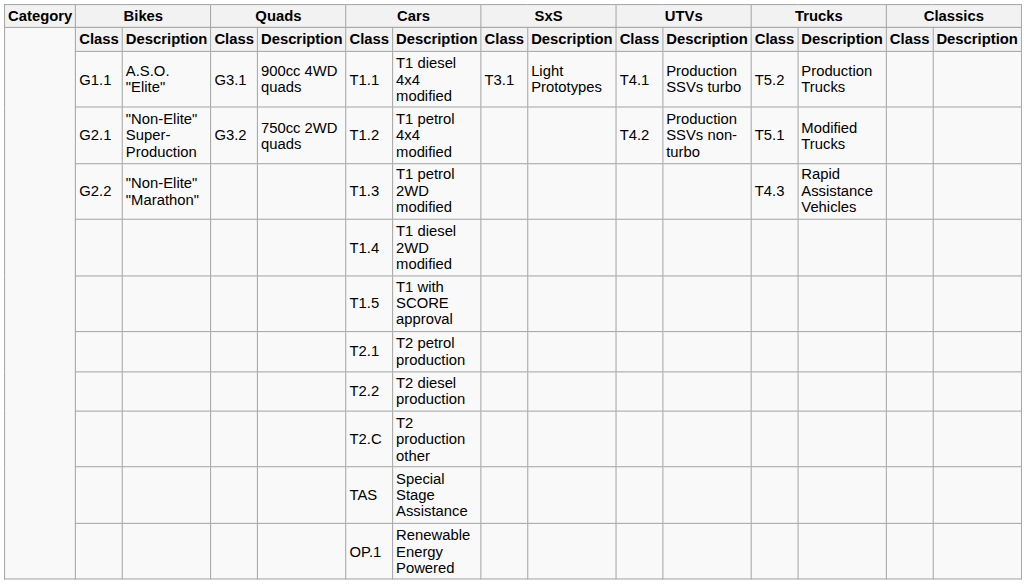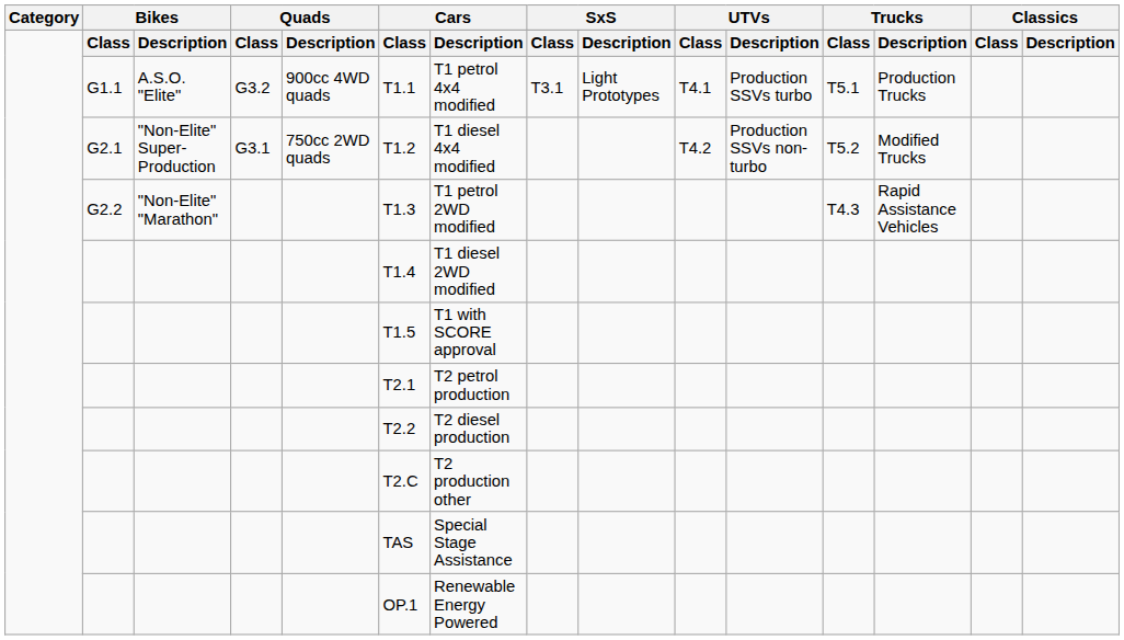G1.1 | column 4: G3.1 -> G3.2
G1.1 | column 7: T1 diesel 4x4 modified -> T1 petrol 4x4 modified
G1.1 | column 12: T5.2 -> T5.1
G2.1 | column 4: G3.2 -> G3.1
G2.1 | column 7: T1 petrol 4x4 modified -> T1 diesel 4x4 modified
G2.1 | column 12: T5.1 -> T5.2
